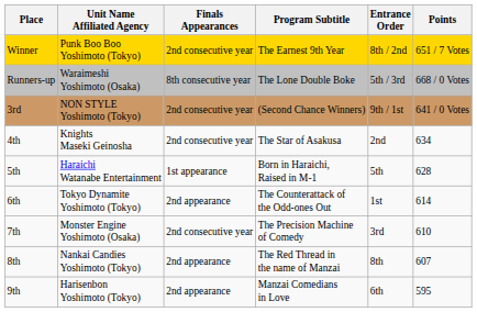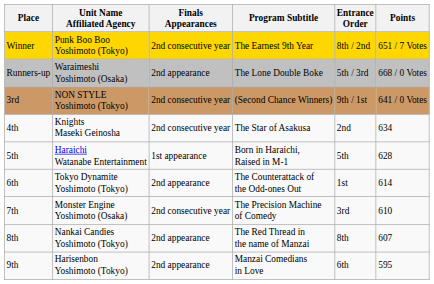Runners-up | Finals Appearances: 8th consecutive year -> 2nd appearance
